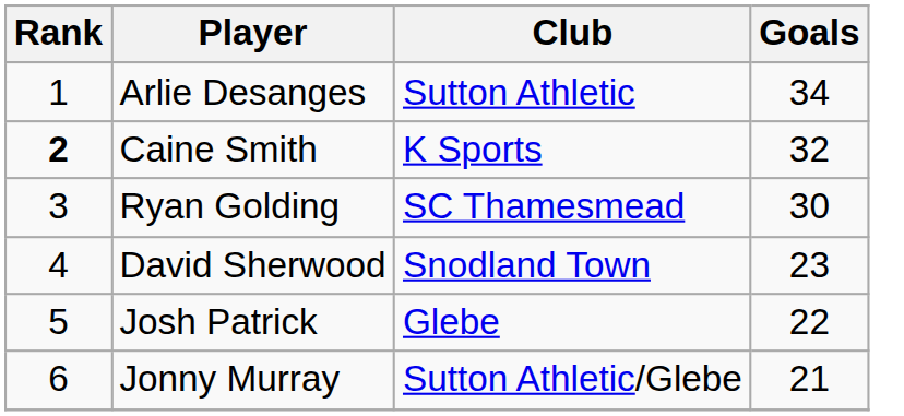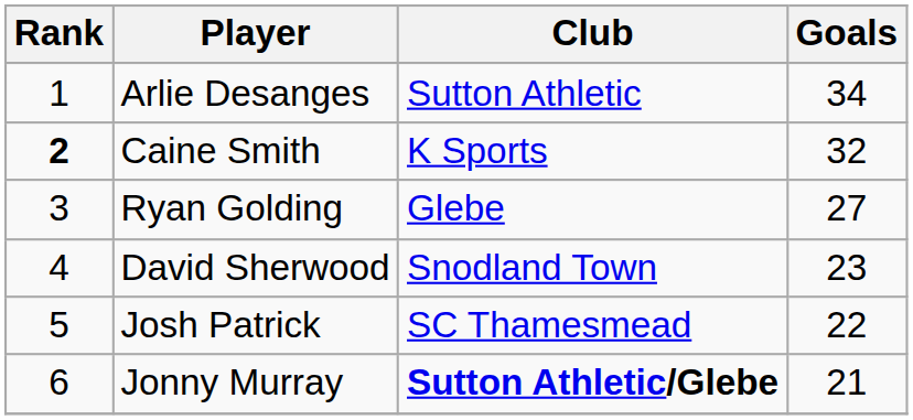Ryan Golding | Club: SC Thamesmead -> Glebe
Ryan Golding | Goals: 30 -> 27
Josh Patrick | Club: Glebe -> SC Thamesmead
Jonny Murray | Club: normal -> bold
